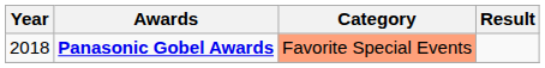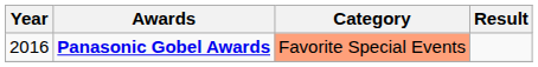Panasonic Gobel Awards | Year: 2018 -> 2016
